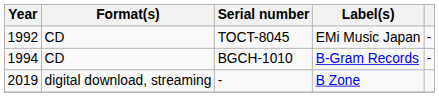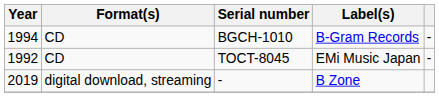rows swapped: TOCT-8045 <-> BGCH-1010
